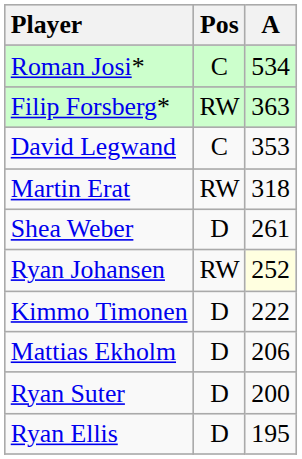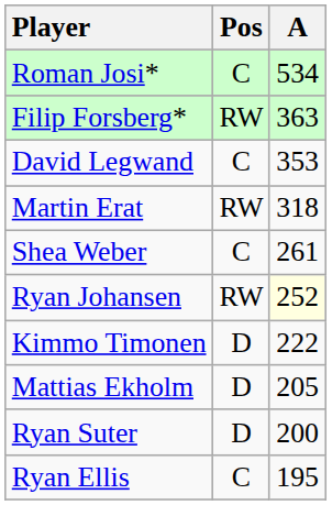Shea Weber | Pos: D -> C
Mattias Ekholm | A: 206 -> 205
Ryan Ellis | Pos: D -> C
